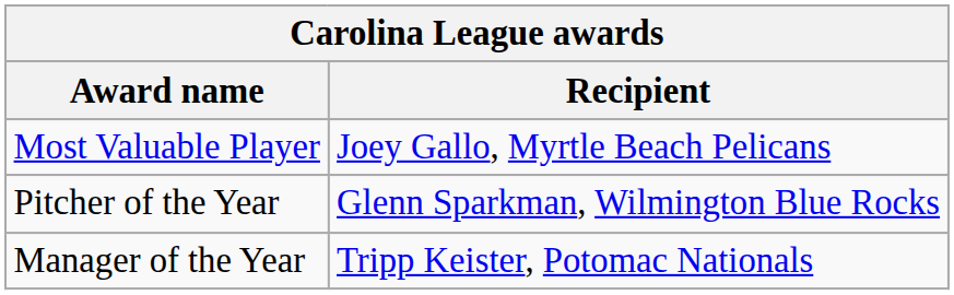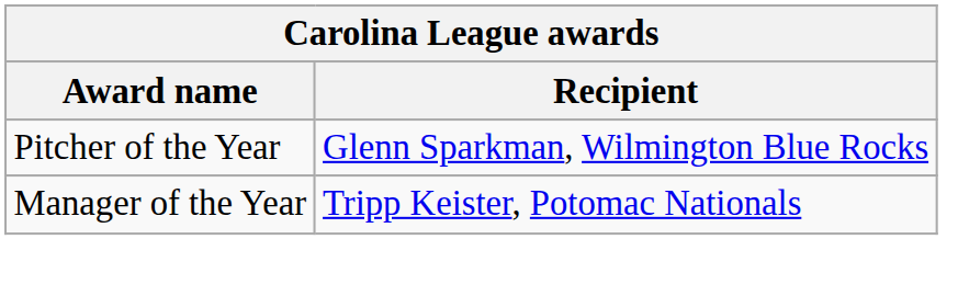- row: Most Valuable Player | Joey Gallo, Myrtle Beach Pelicans
